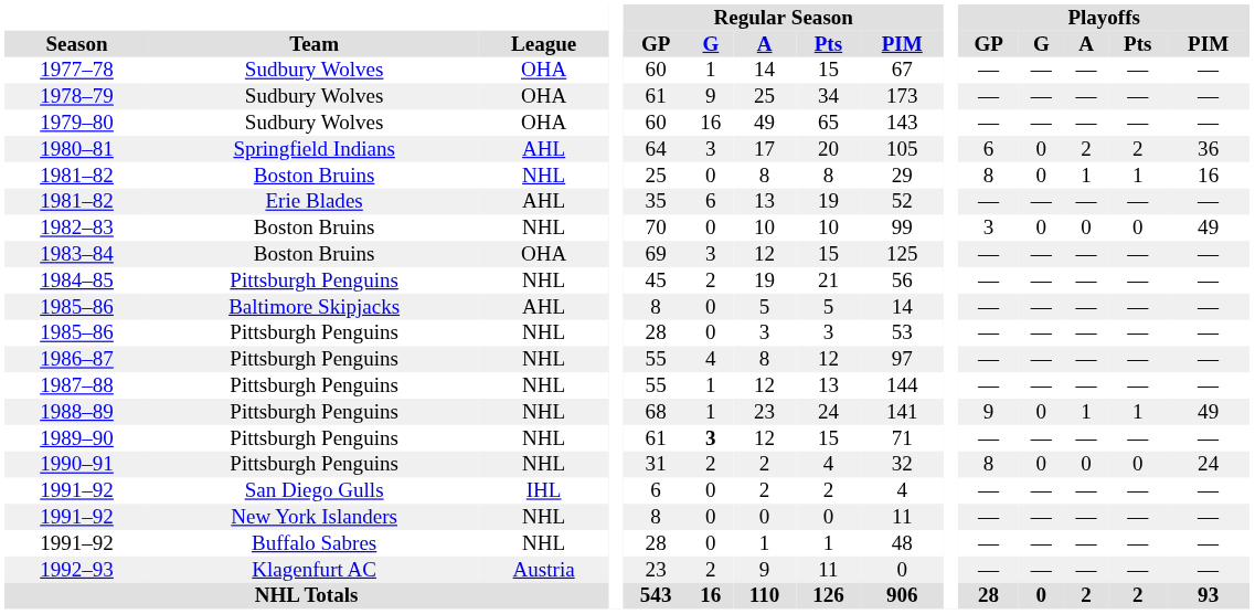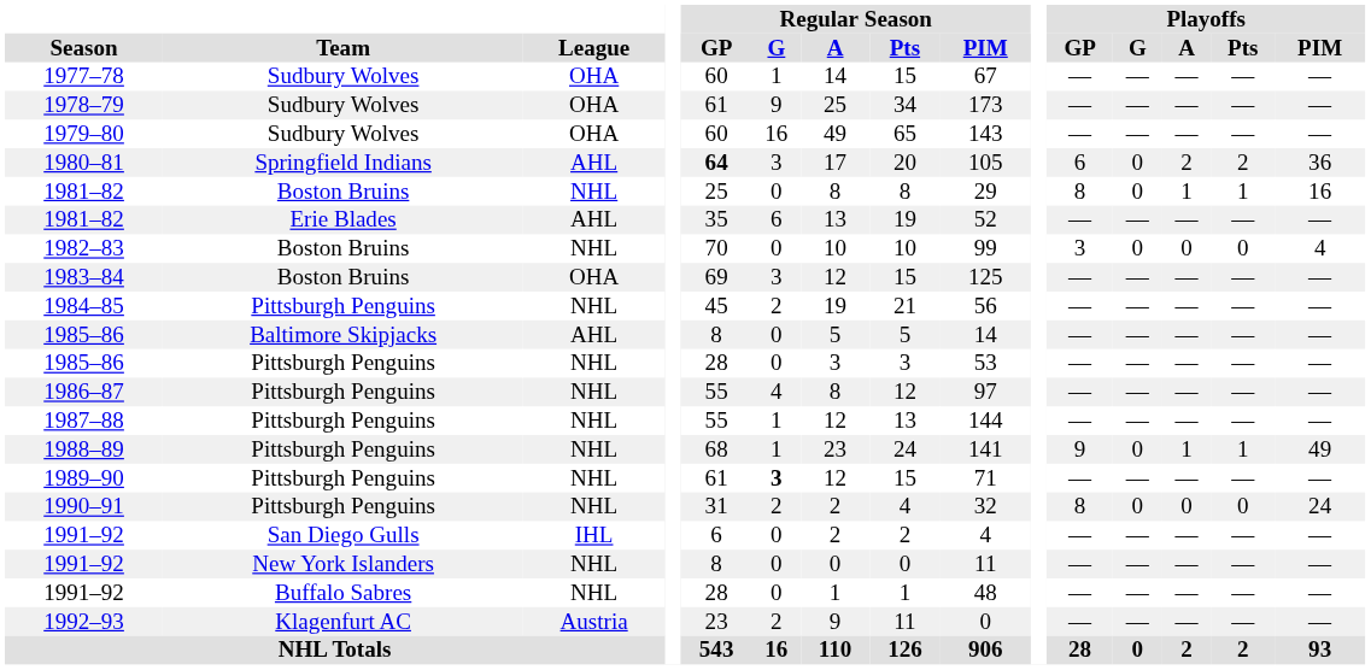1980–81 | Regular Season / GP: normal -> bold
1982–83 | Playoffs / PIM: 49 -> 4
